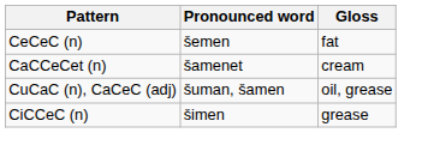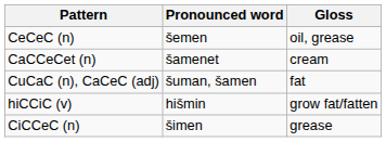CeCeC (n) | Gloss: fat -> oil, grease
CuCaC (n), CaCeC (adj) | Gloss: oil, grease -> fat
+ row: hiCCiC (v) | hišmin | grow fat/fatten
